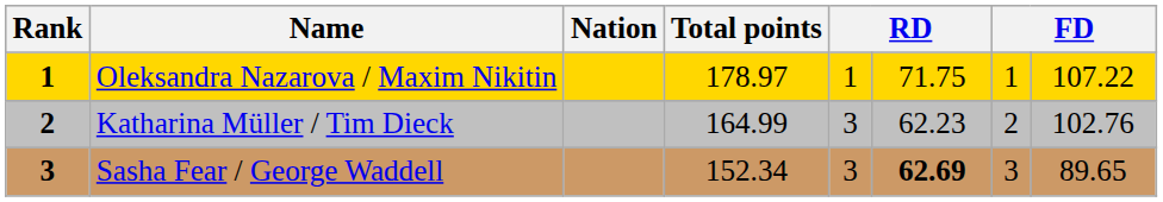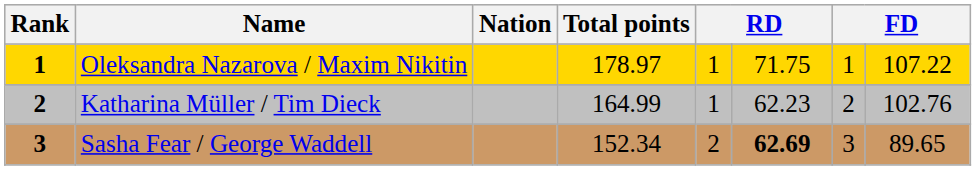Katharina Müller / Tim Dieck | column 5: 3 -> 1
Sasha Fear / George Waddell | column 5: 3 -> 2
